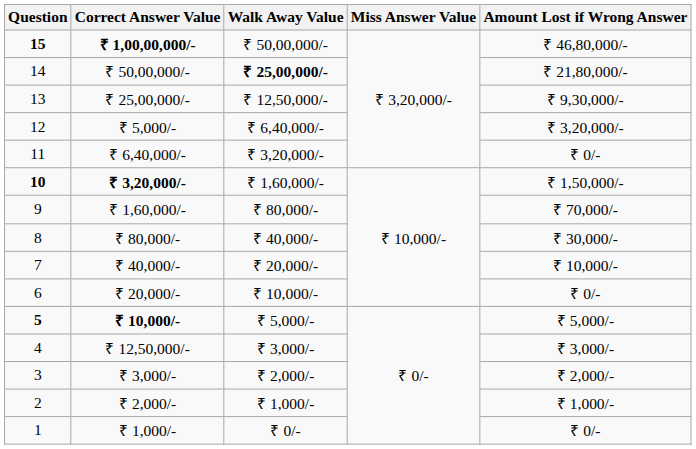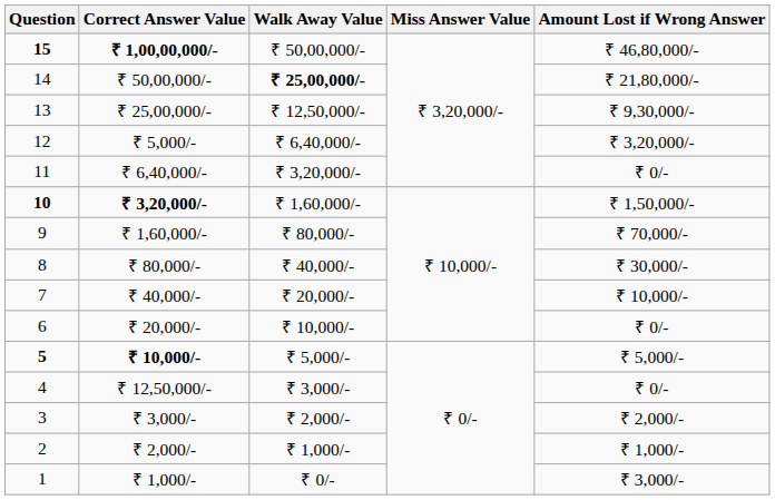4 | Amount Lost if Wrong Answer: ₹ 3,000/- -> ₹ 0/-
1 | Amount Lost if Wrong Answer: ₹ 0/- -> ₹ 3,000/-
